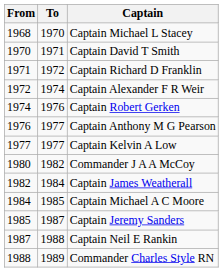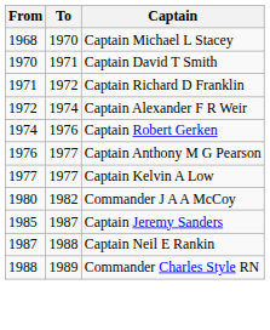- row: 1982 | 1984 | Captain James Weatherall
- row: 1984 | 1985 | Captain Michael A C Moore
